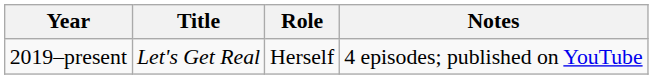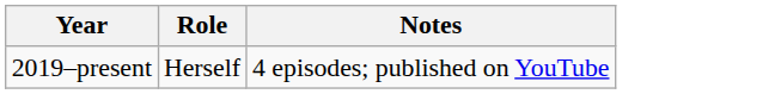- column: Title | Let's Get Real
